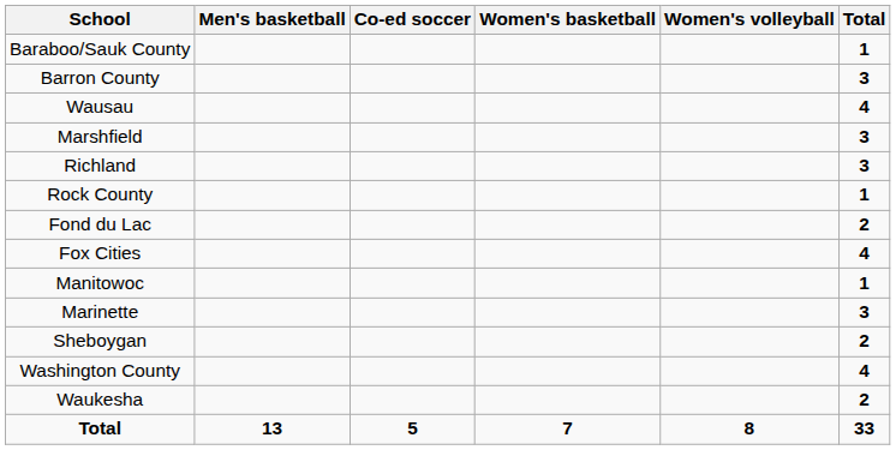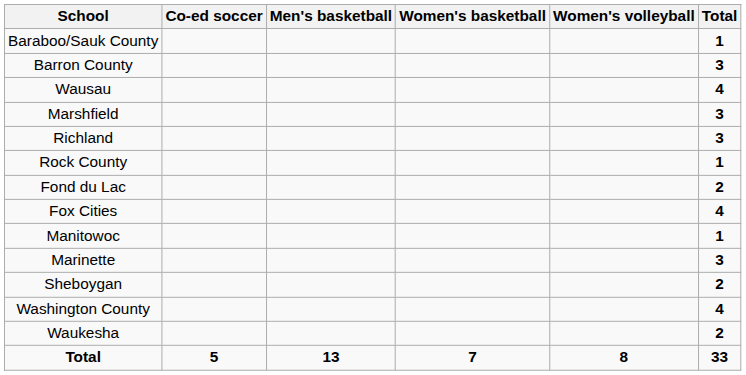columns swapped: Co-ed soccer <-> Men's basketball
